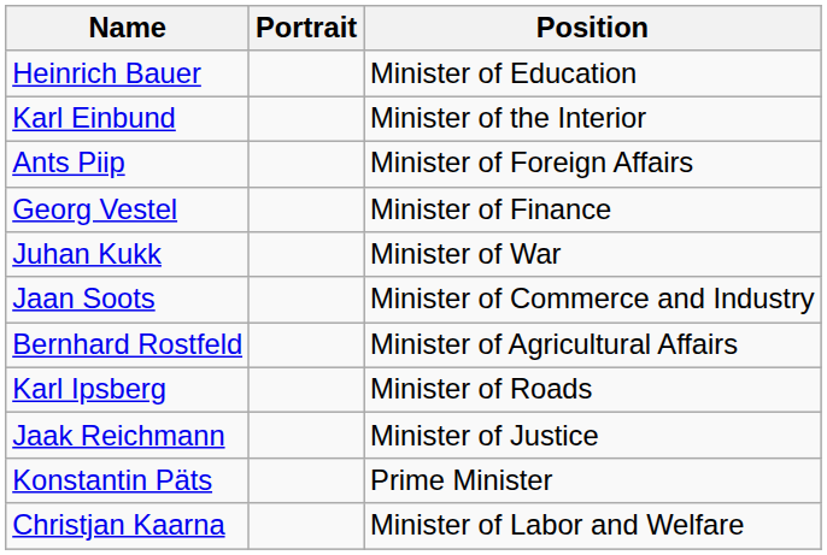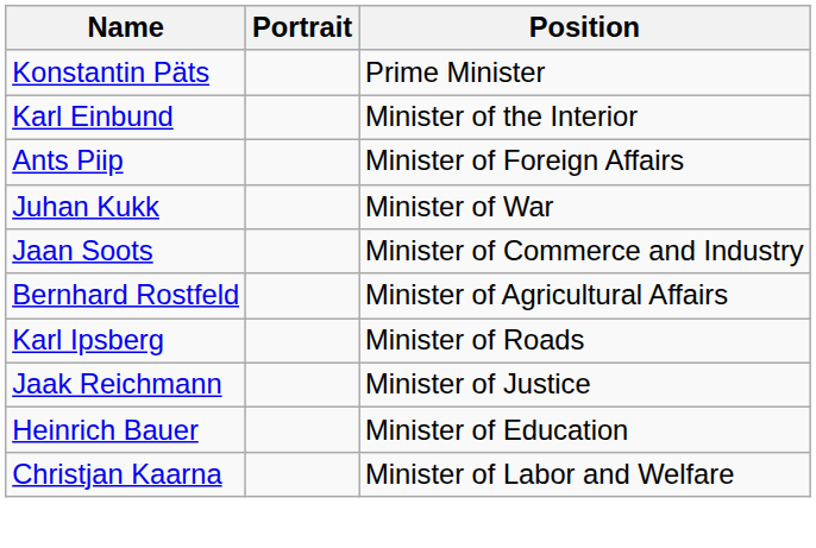rows swapped: Konstantin Päts <-> Heinrich Bauer
- row: Georg Vestel | Minister of Finance
